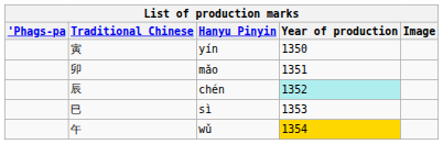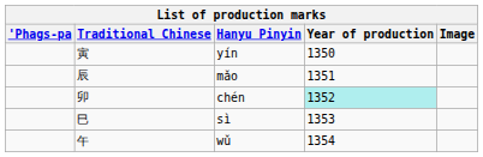mǎo | Traditional Chinese: 卯 -> 辰
chén | Traditional Chinese: 辰 -> 卯
wǔ | Year of production: gold background -> no background
